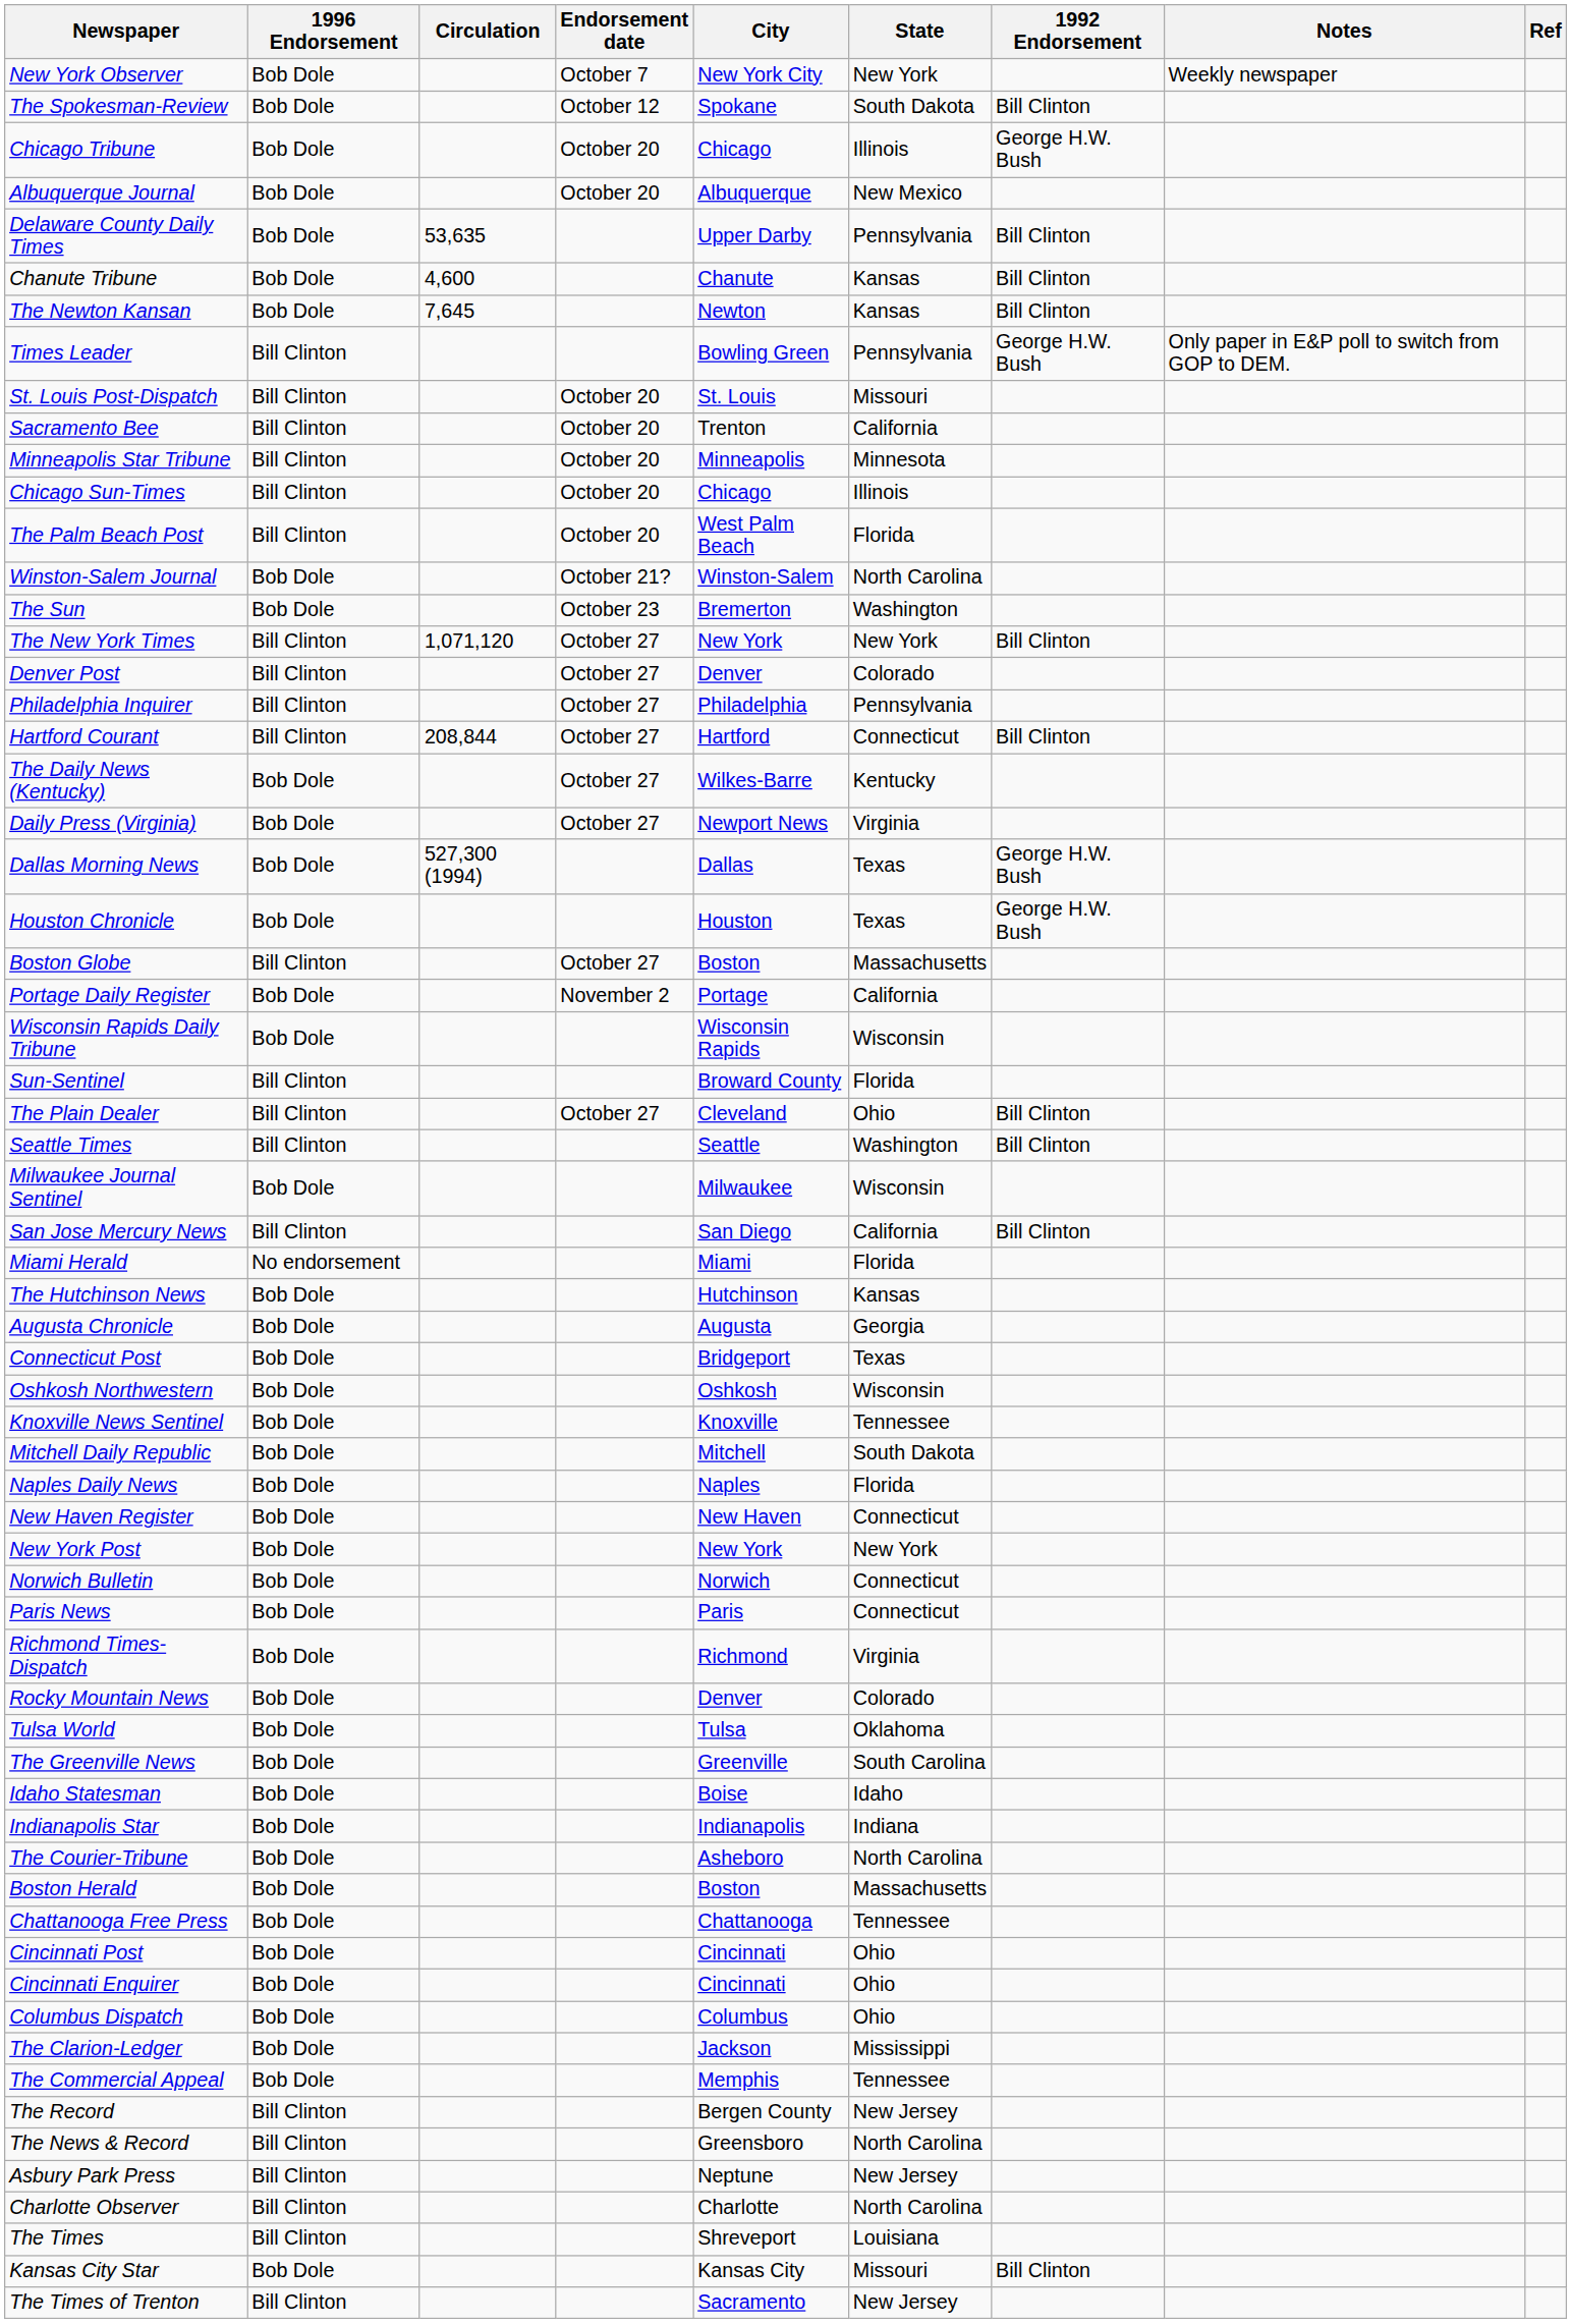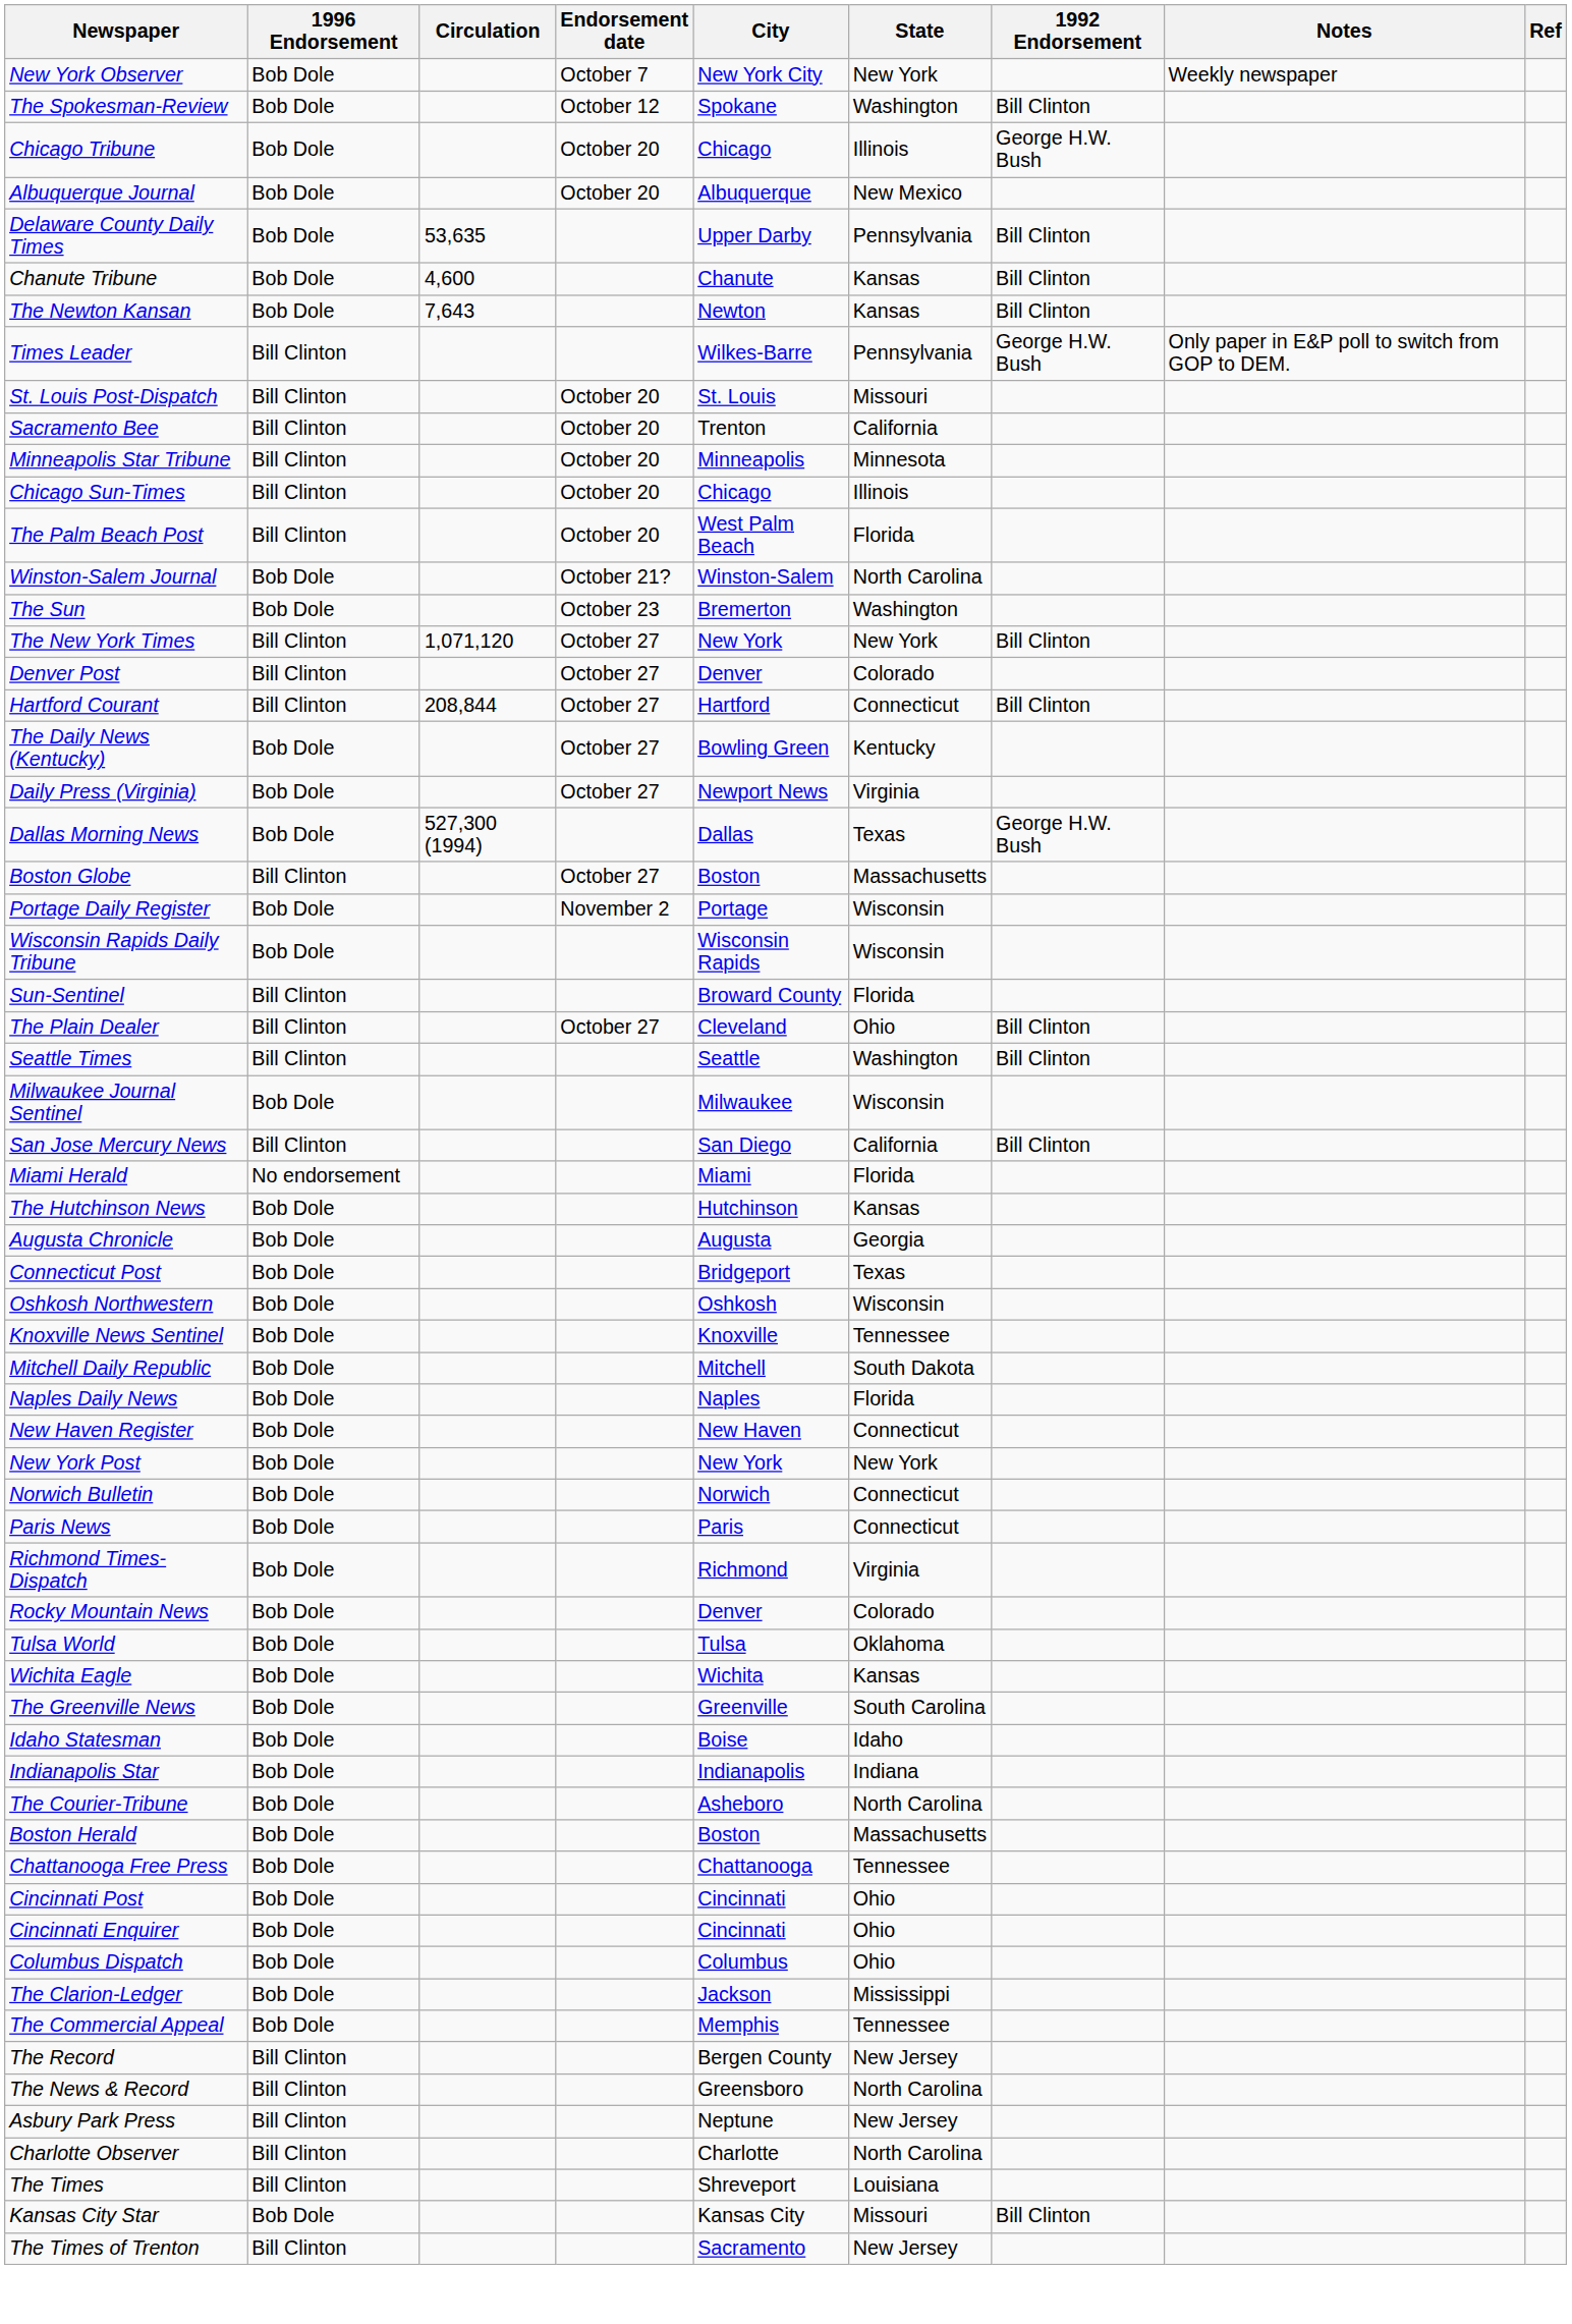The Spokesman-Review | State: South Dakota -> Washington
The Newton Kansan | Circulation: 7,645 -> 7,643
Times Leader | City: Bowling Green -> Wilkes-Barre
- row: Philadelphia Inquirer | Bill Clinton | October 27 | Philadelphia | Pennsylvania
The Daily News (Kentucky) | City: Wilkes-Barre -> Bowling Green
- row: Houston Chronicle | Bob Dole | Houston | Texas | George H.W. Bush
Portage Daily Register | State: California -> Wisconsin
+ row: Wichita Eagle | Bob Dole | Wichita | Kansas
